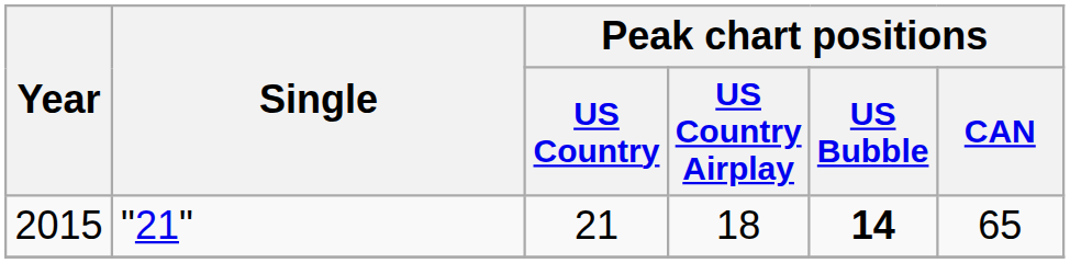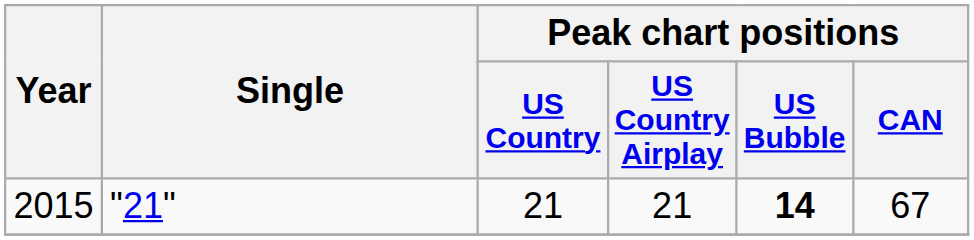2015 | Peak chart positions / US Country Airplay: 18 -> 21
2015 | Peak chart positions / CAN: 65 -> 67
